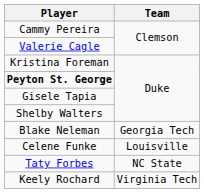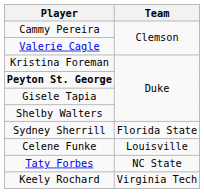+ row: Sydney Sherrill | Florida State
- row: Blake Neleman | Georgia Tech
